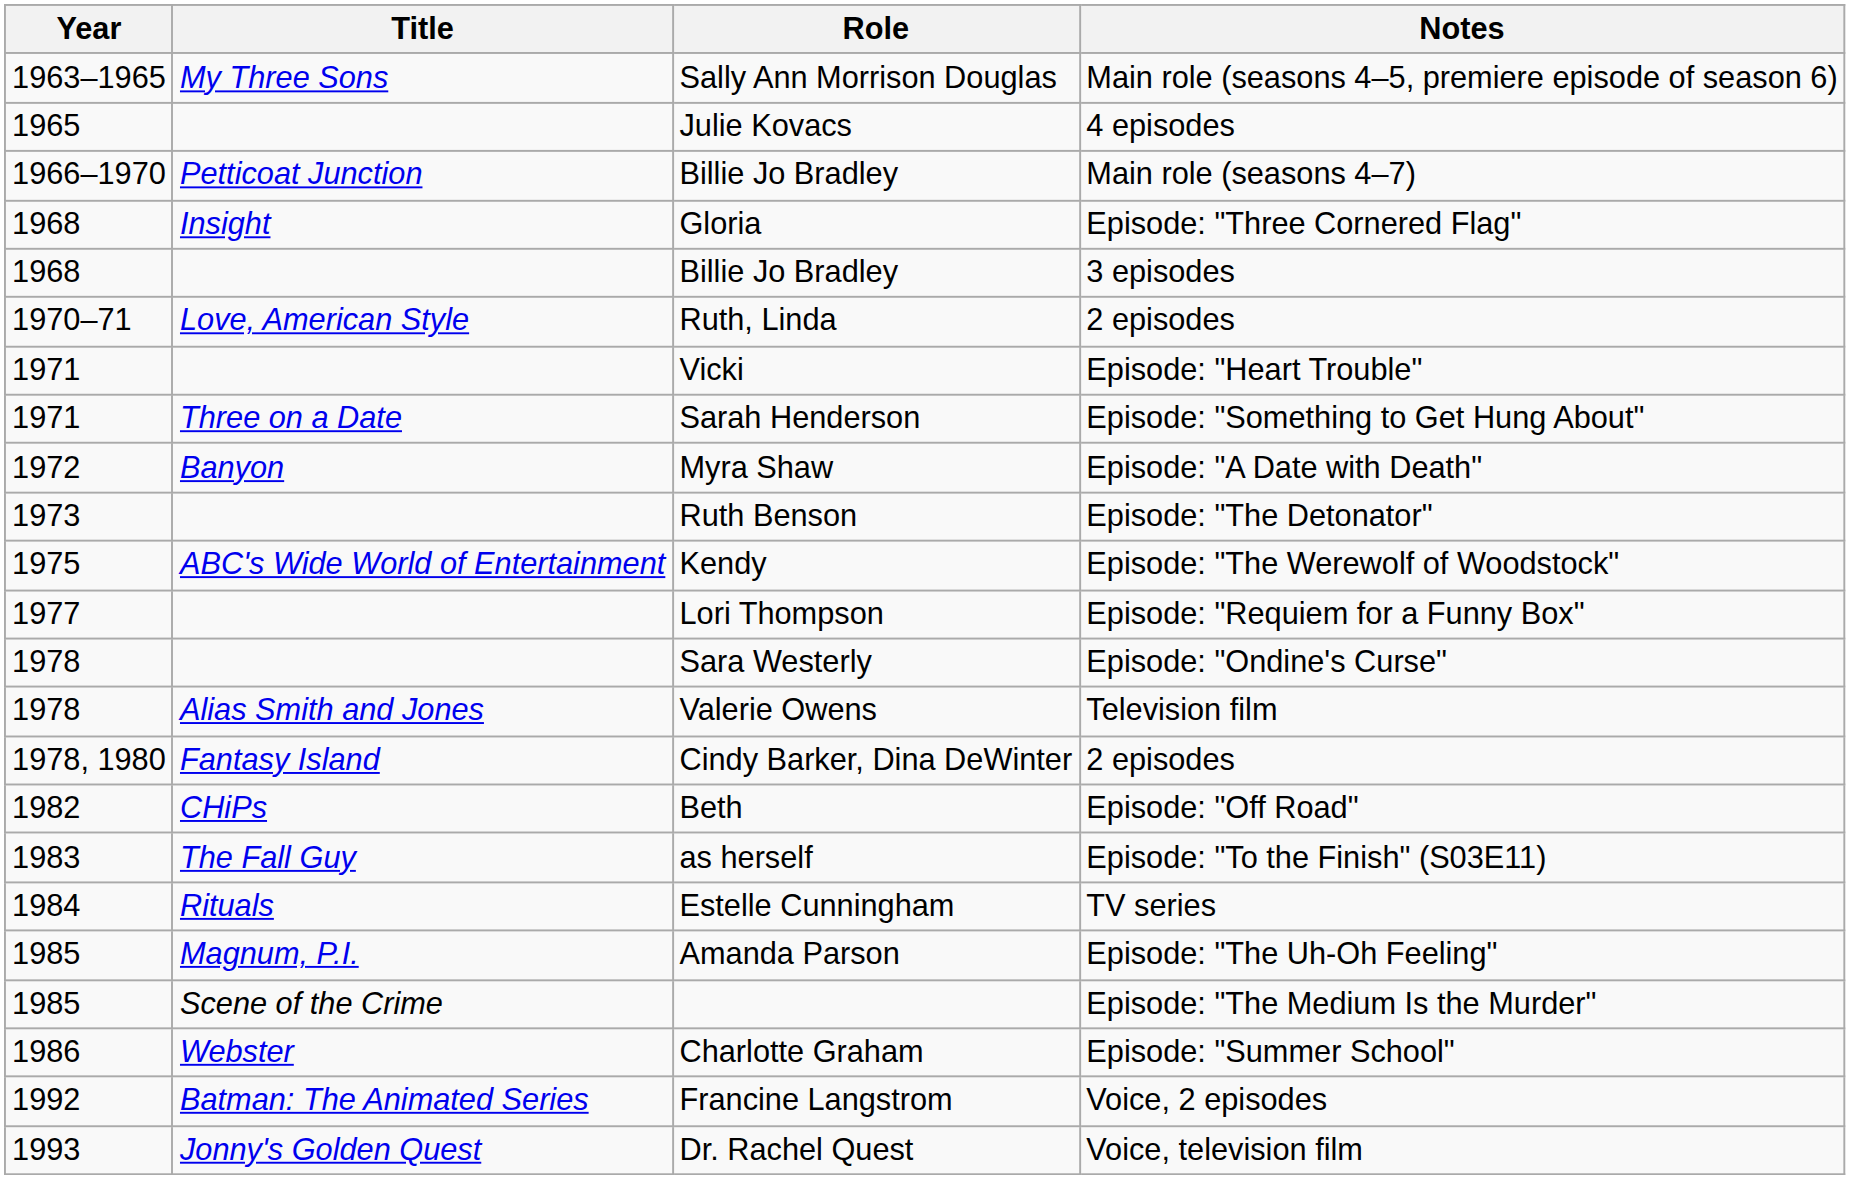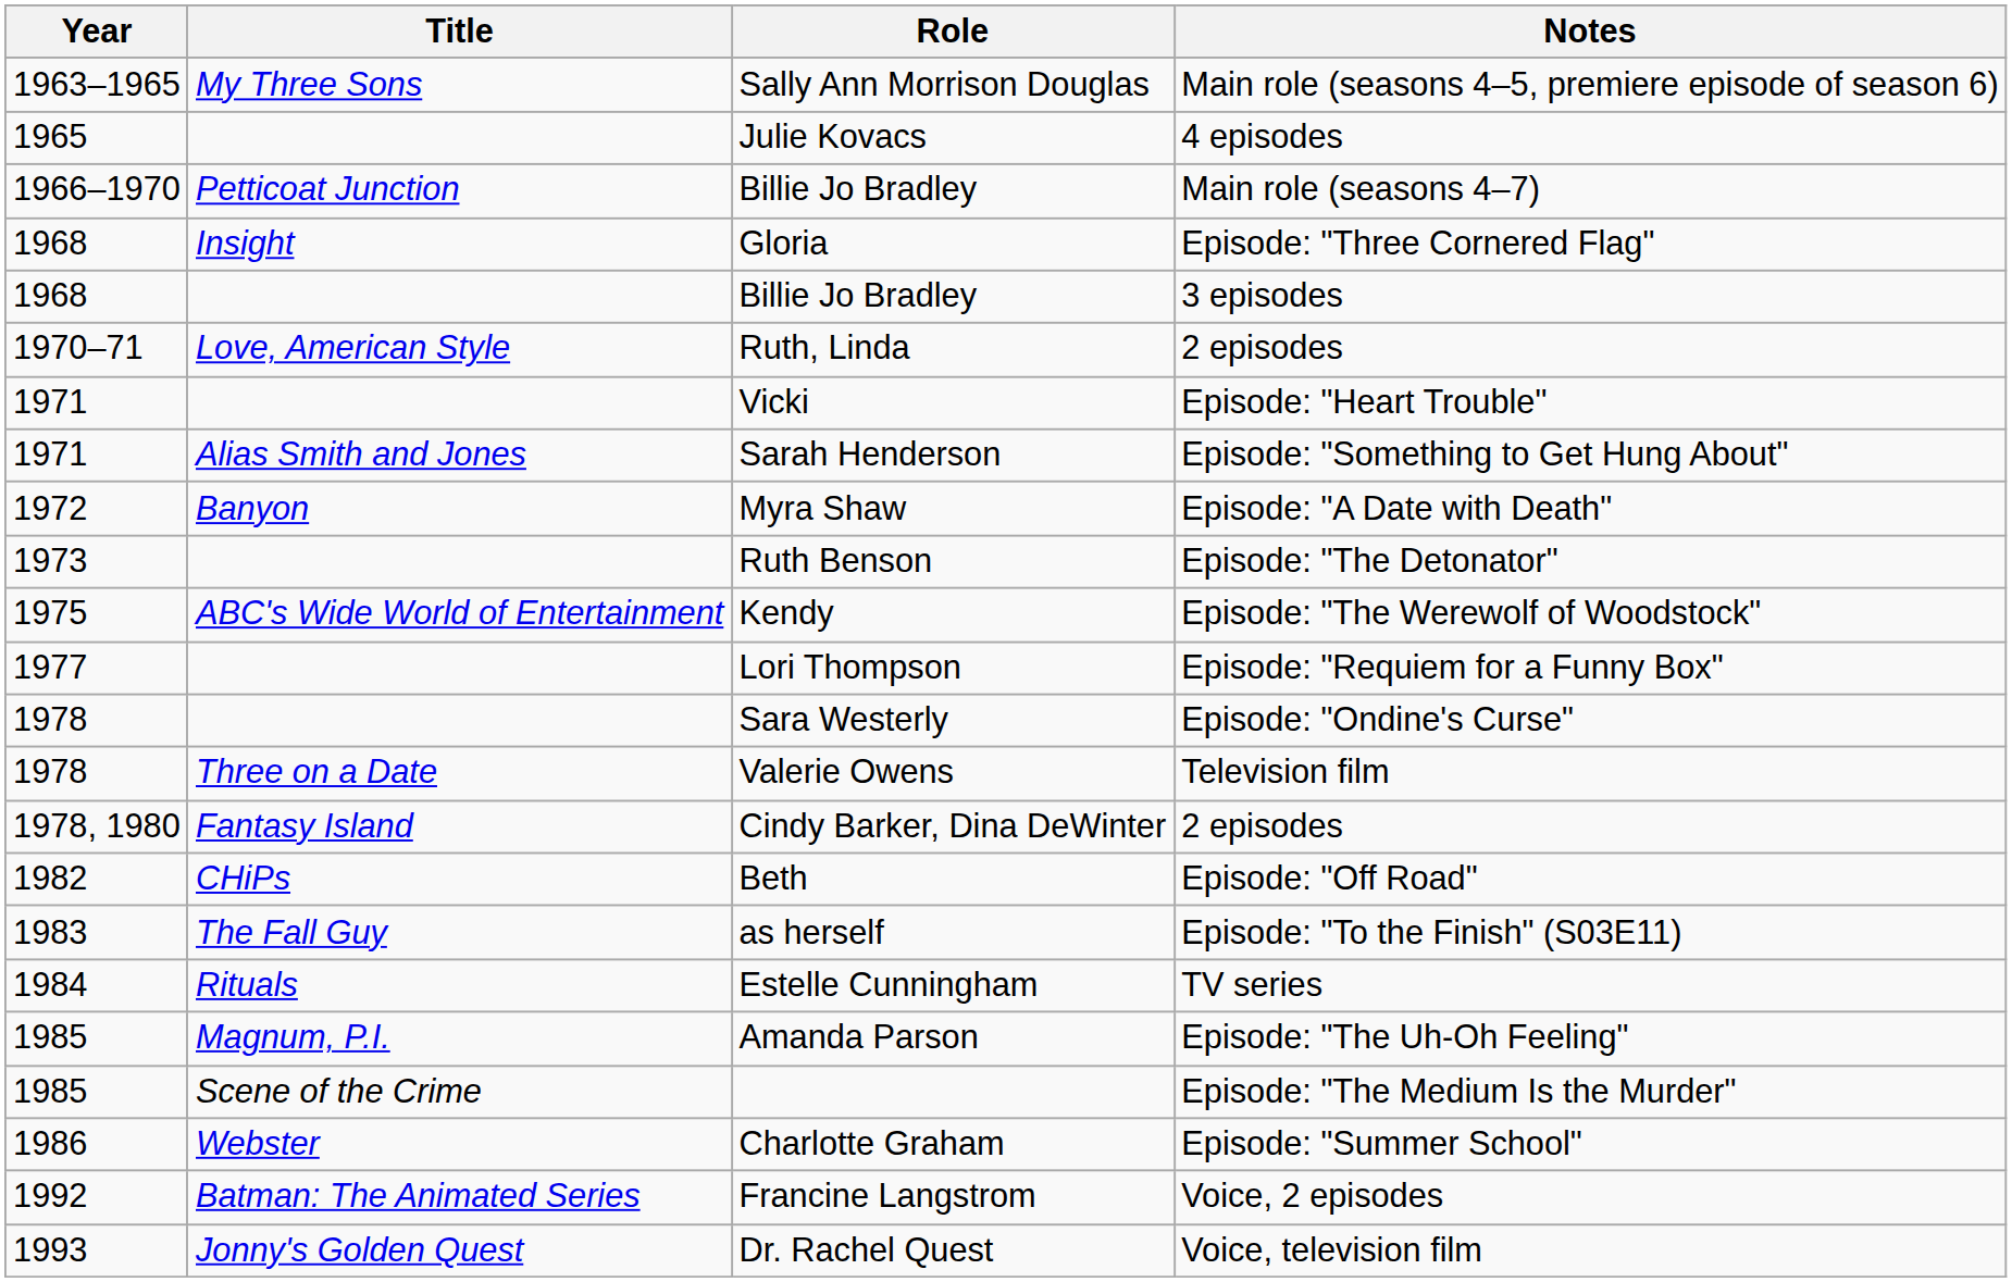Sarah Henderson | Title: Three on a Date -> Alias Smith and Jones
Valerie Owens | Title: Alias Smith and Jones -> Three on a Date
